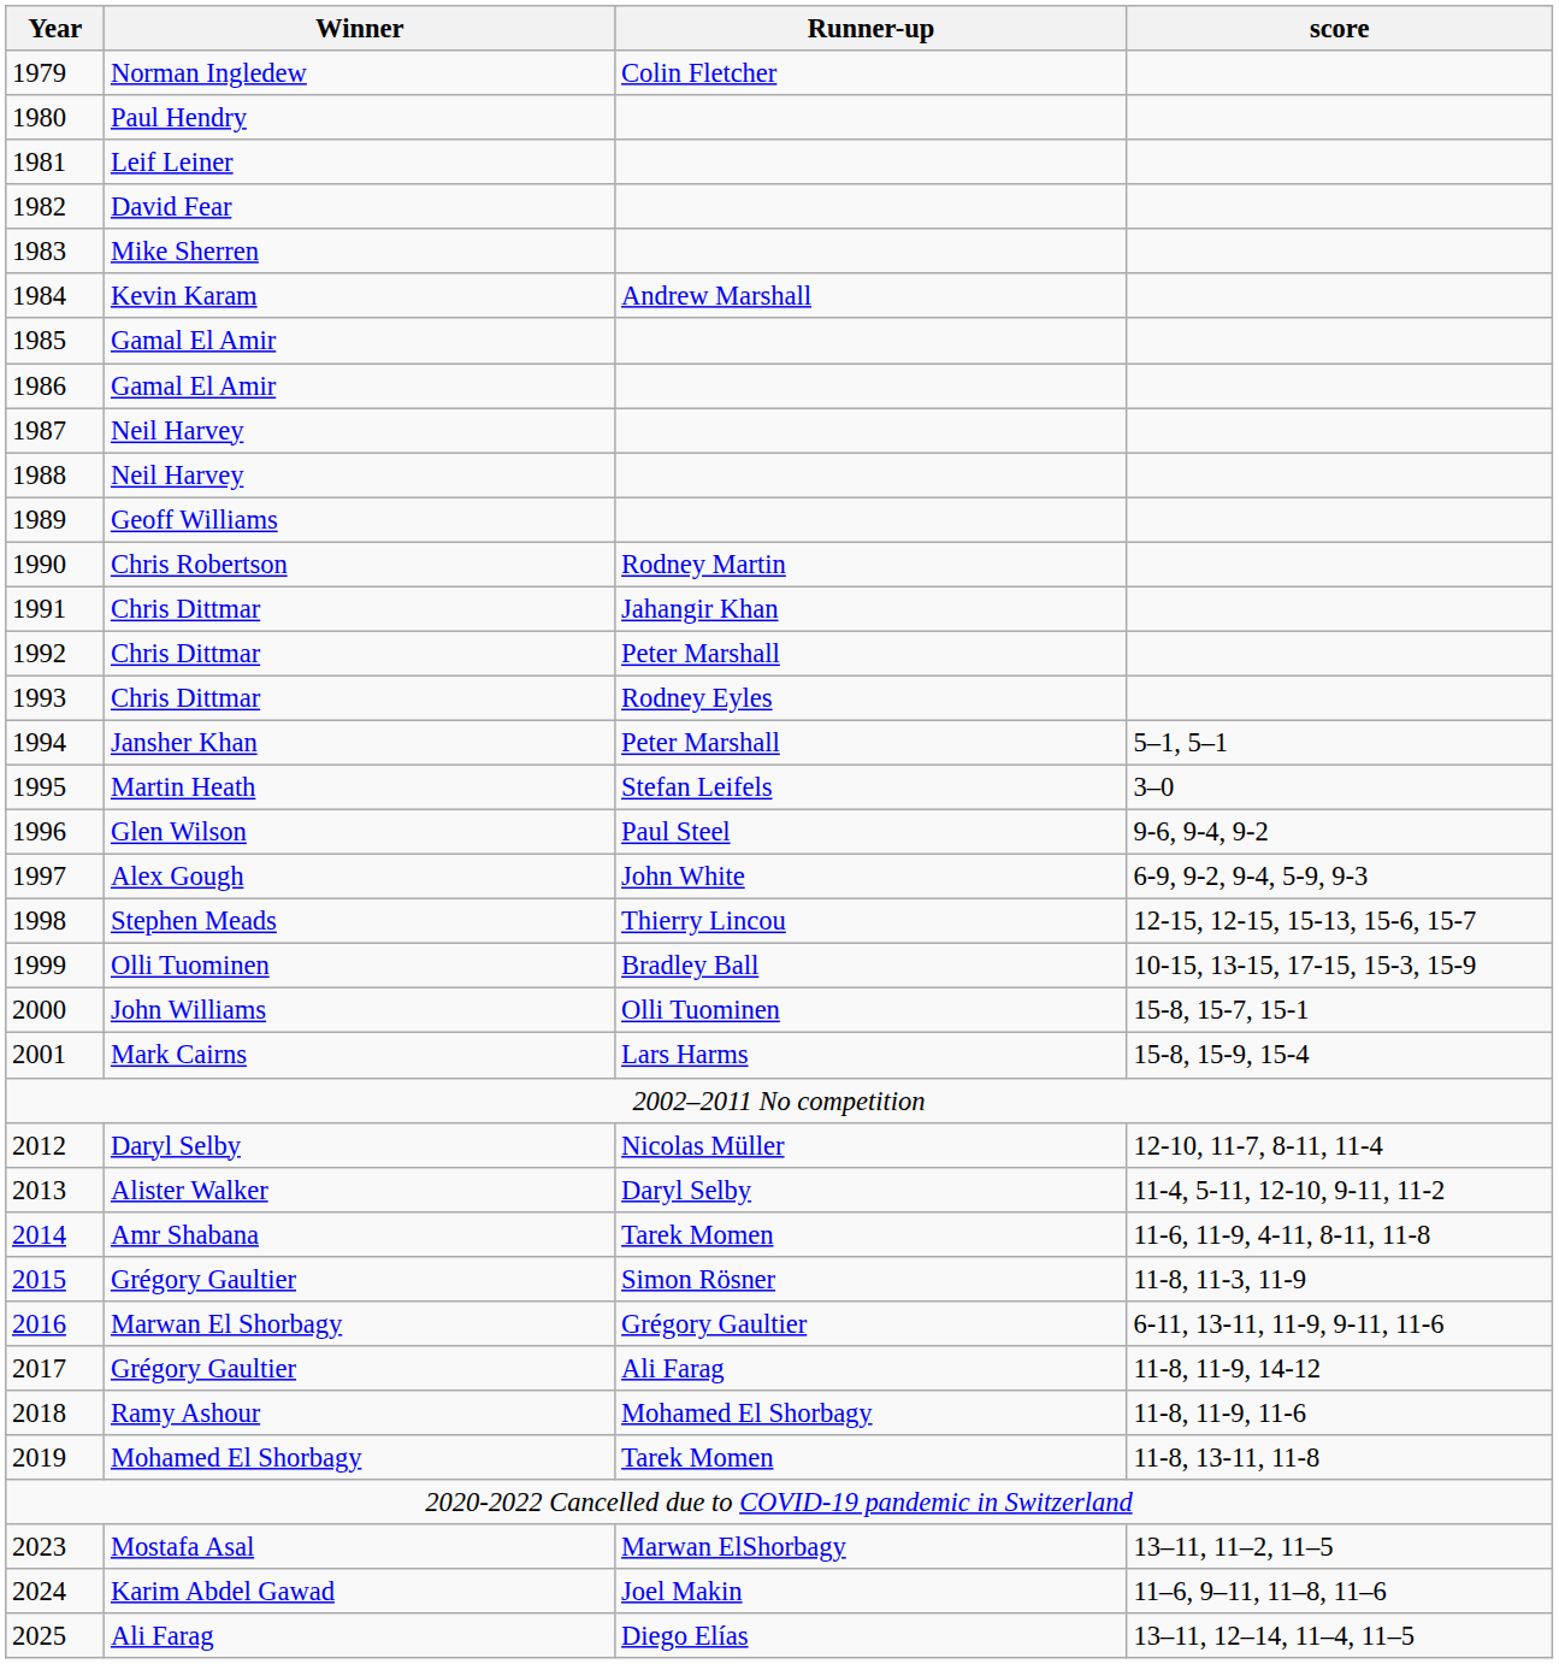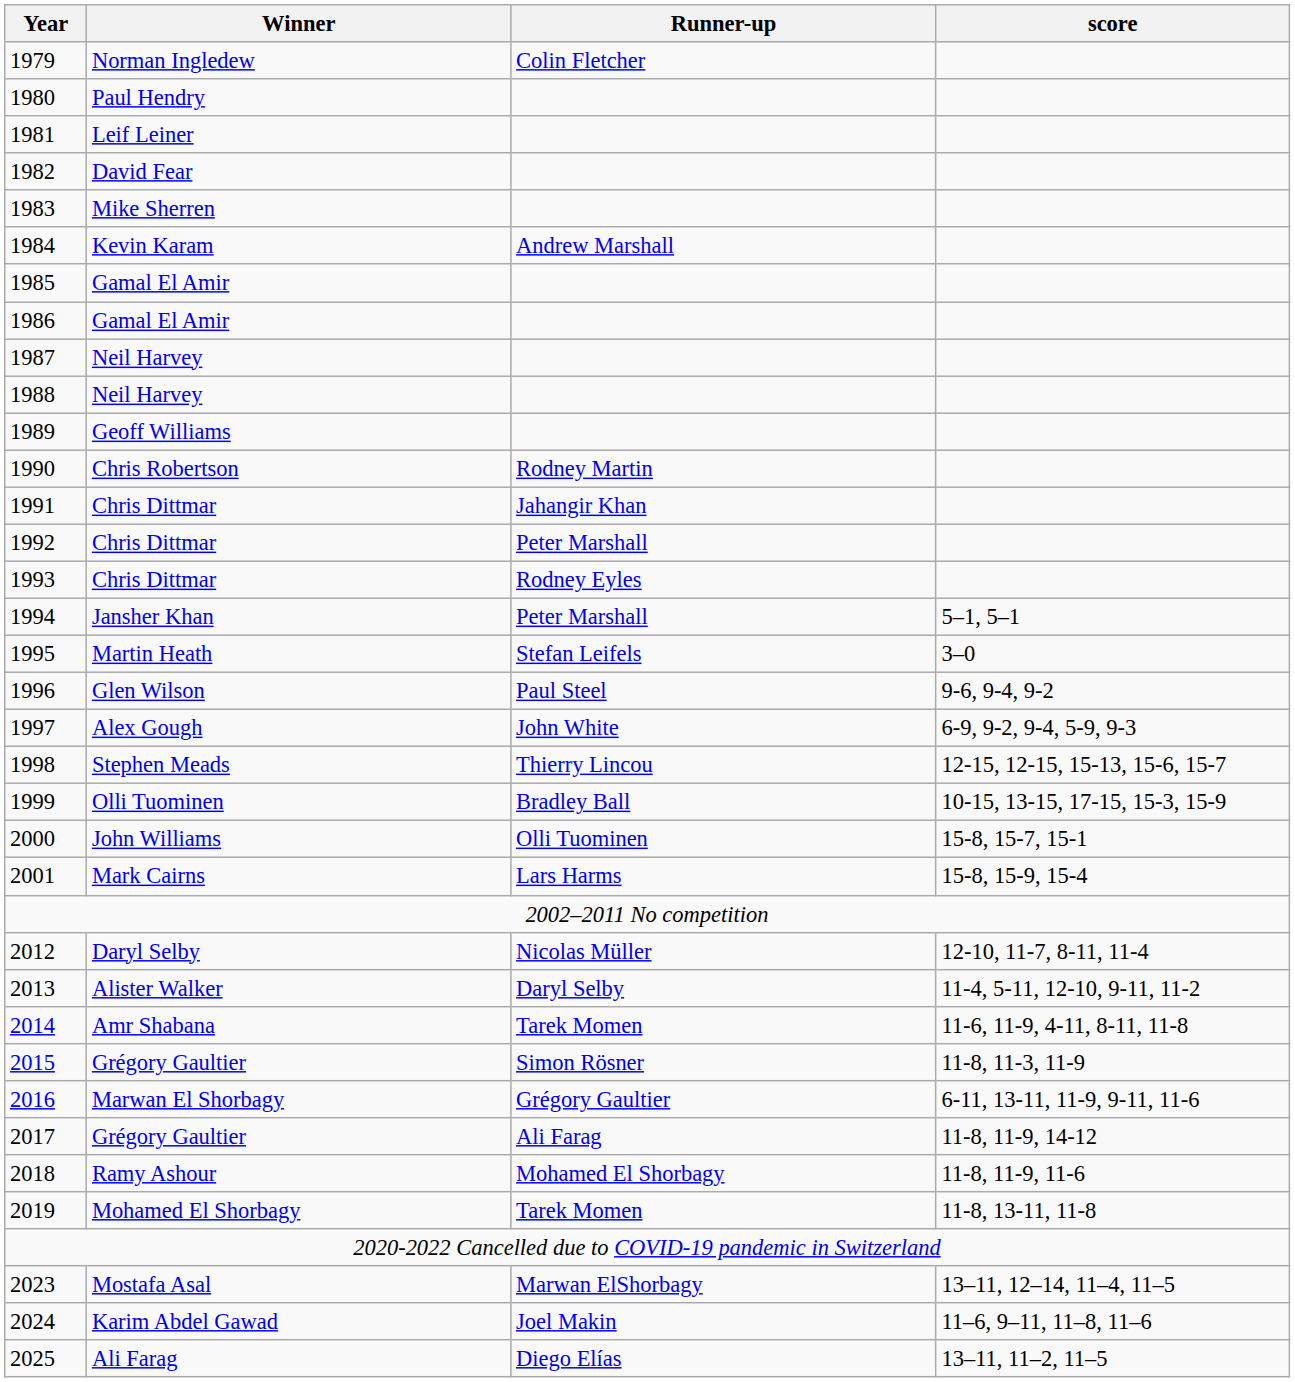2023 | score: 13–11, 11–2, 11–5 -> 13–11, 12–14, 11–4, 11–5
2025 | score: 13–11, 12–14, 11–4, 11–5 -> 13–11, 11–2, 11–5
